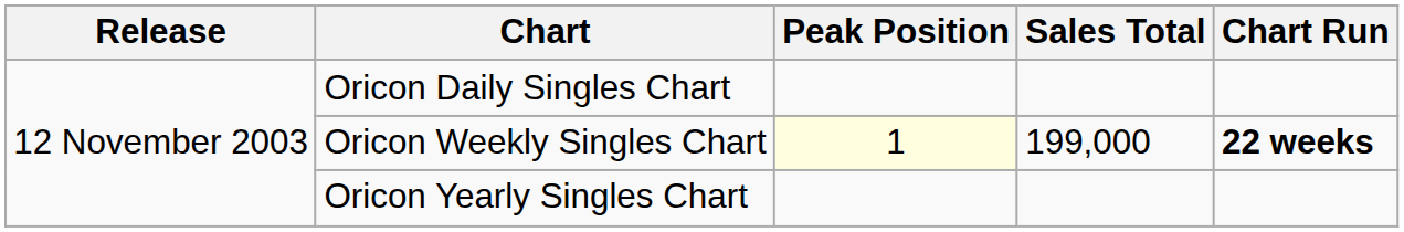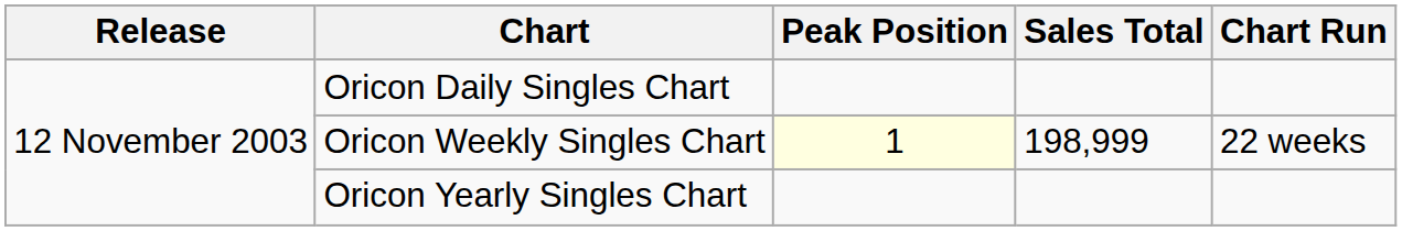Oricon Weekly Singles Chart | Sales Total: 199,000 -> 198,999
Oricon Weekly Singles Chart | Chart Run: bold -> normal
